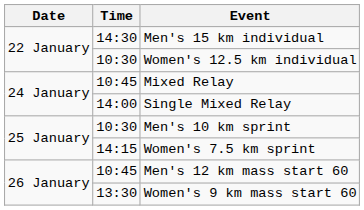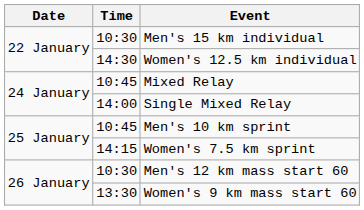Men's 15 km individual | Time: 14:30 -> 10:30
Women's 12.5 km individual | Time: 10:30 -> 14:30
Men's 10 km sprint | Time: 10:30 -> 10:45
Men's 12 km mass start 60 | Time: 10:45 -> 10:30
